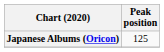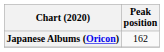Japanese Albums (Oricon) | Peak position: 125 -> 162
